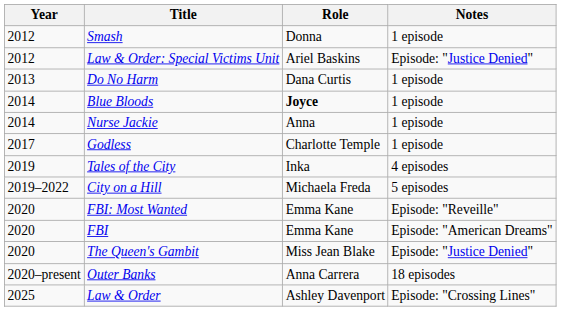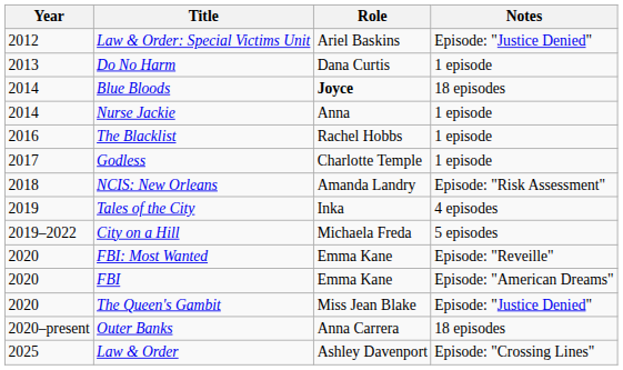- row: 2012 | Smash | Donna | 1 episode
Blue Bloods | Notes: 1 episode -> 18 episodes
+ row: 2016 | The Blacklist | Rachel Hobbs | 1 episode
+ row: 2018 | NCIS: New Orleans | Amanda Landry | Episode: "Risk Assessment"
